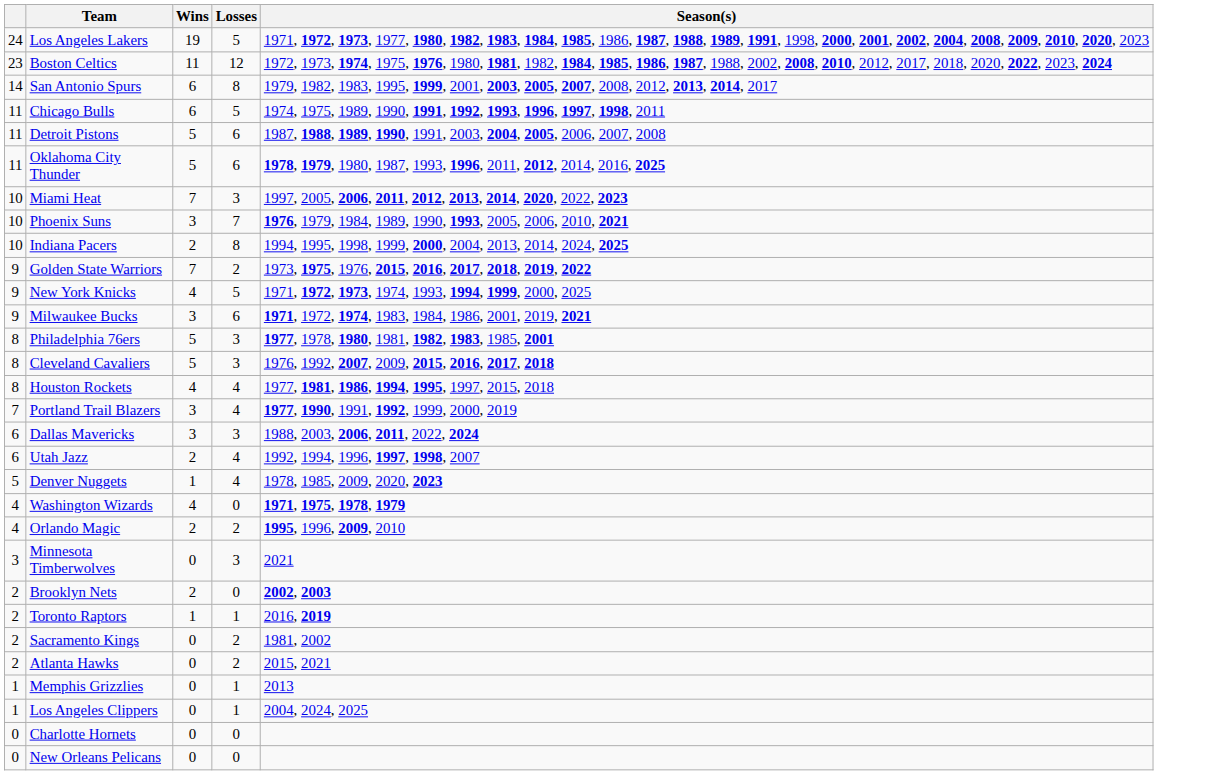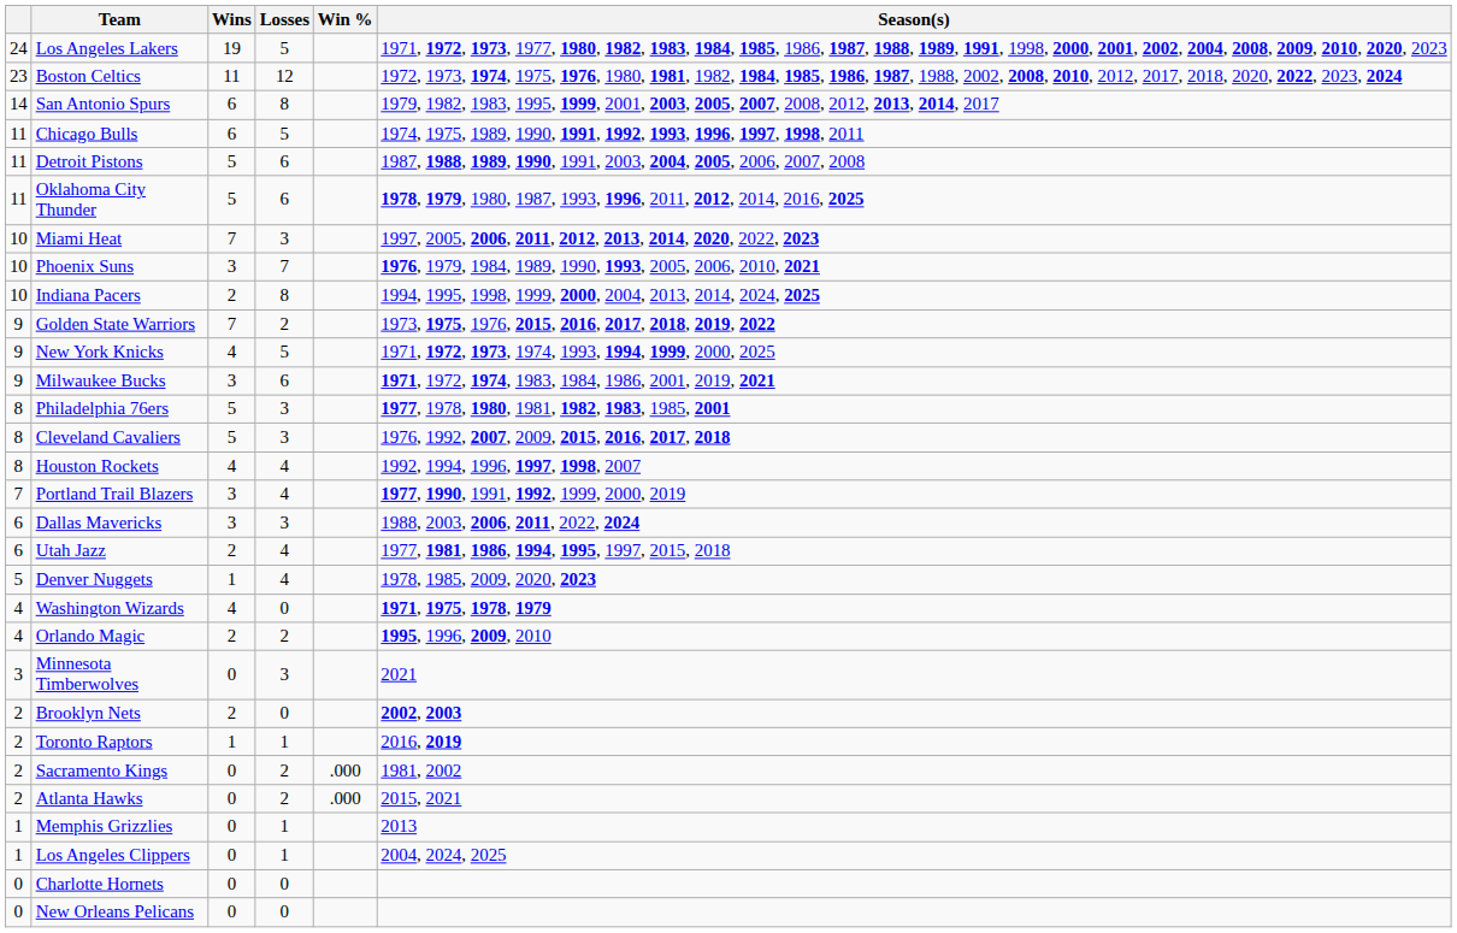+ column: Win % | .000 | .000
Houston Rockets | Season(s): 1977, 1981, 1986, 1994, 1995, 1997, 2015, 2018 -> 1992, 1994, 1996, 1997, 1998, 2007
Utah Jazz | Season(s): 1992, 1994, 1996, 1997, 1998, 2007 -> 1977, 1981, 1986, 1994, 1995, 1997, 2015, 2018
